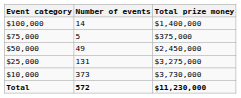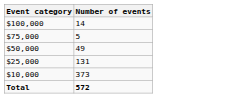- column: Total prize money | $1,400,000 | $375,000 | $2,450,000 | $3,275,000 | $3,730,000 | $11,230,000
